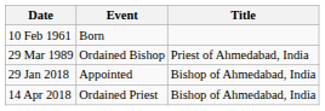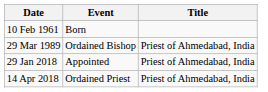29 Jan 2018 | Title: Bishop of Ahmedabad, India -> Priest of Ahmedabad, India
14 Apr 2018 | Title: Bishop of Ahmedabad, India -> Priest of Ahmedabad, India
